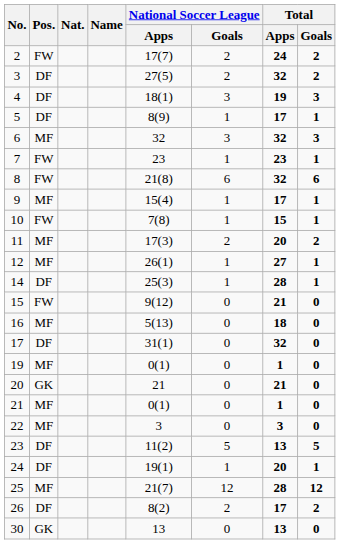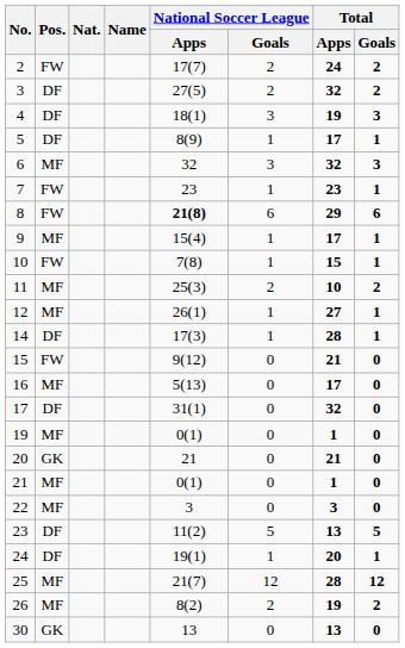8 | National Soccer League / Apps: normal -> bold
8 | Total / Apps: 32 -> 29
11 | National Soccer League / Apps: 17(3) -> 25(3)
11 | Total / Apps: 20 -> 10
14 | National Soccer League / Apps: 25(3) -> 17(3)
16 | Total / Apps: 18 -> 17
26 | Pos.: DF -> MF
26 | Total / Apps: 17 -> 19
